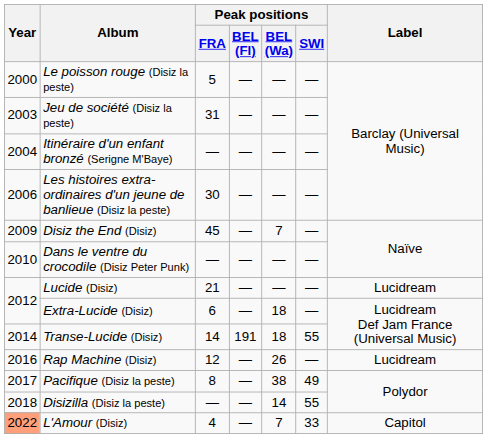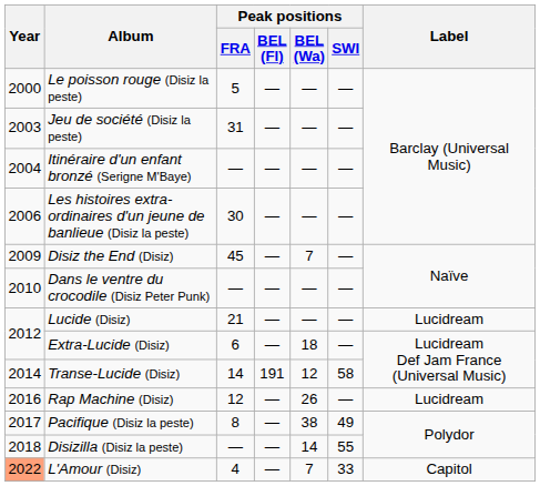Transe-Lucide (Disiz) | Peak positions / BEL (Wa): 18 -> 12
Transe-Lucide (Disiz) | Peak positions / SWI: 55 -> 58
